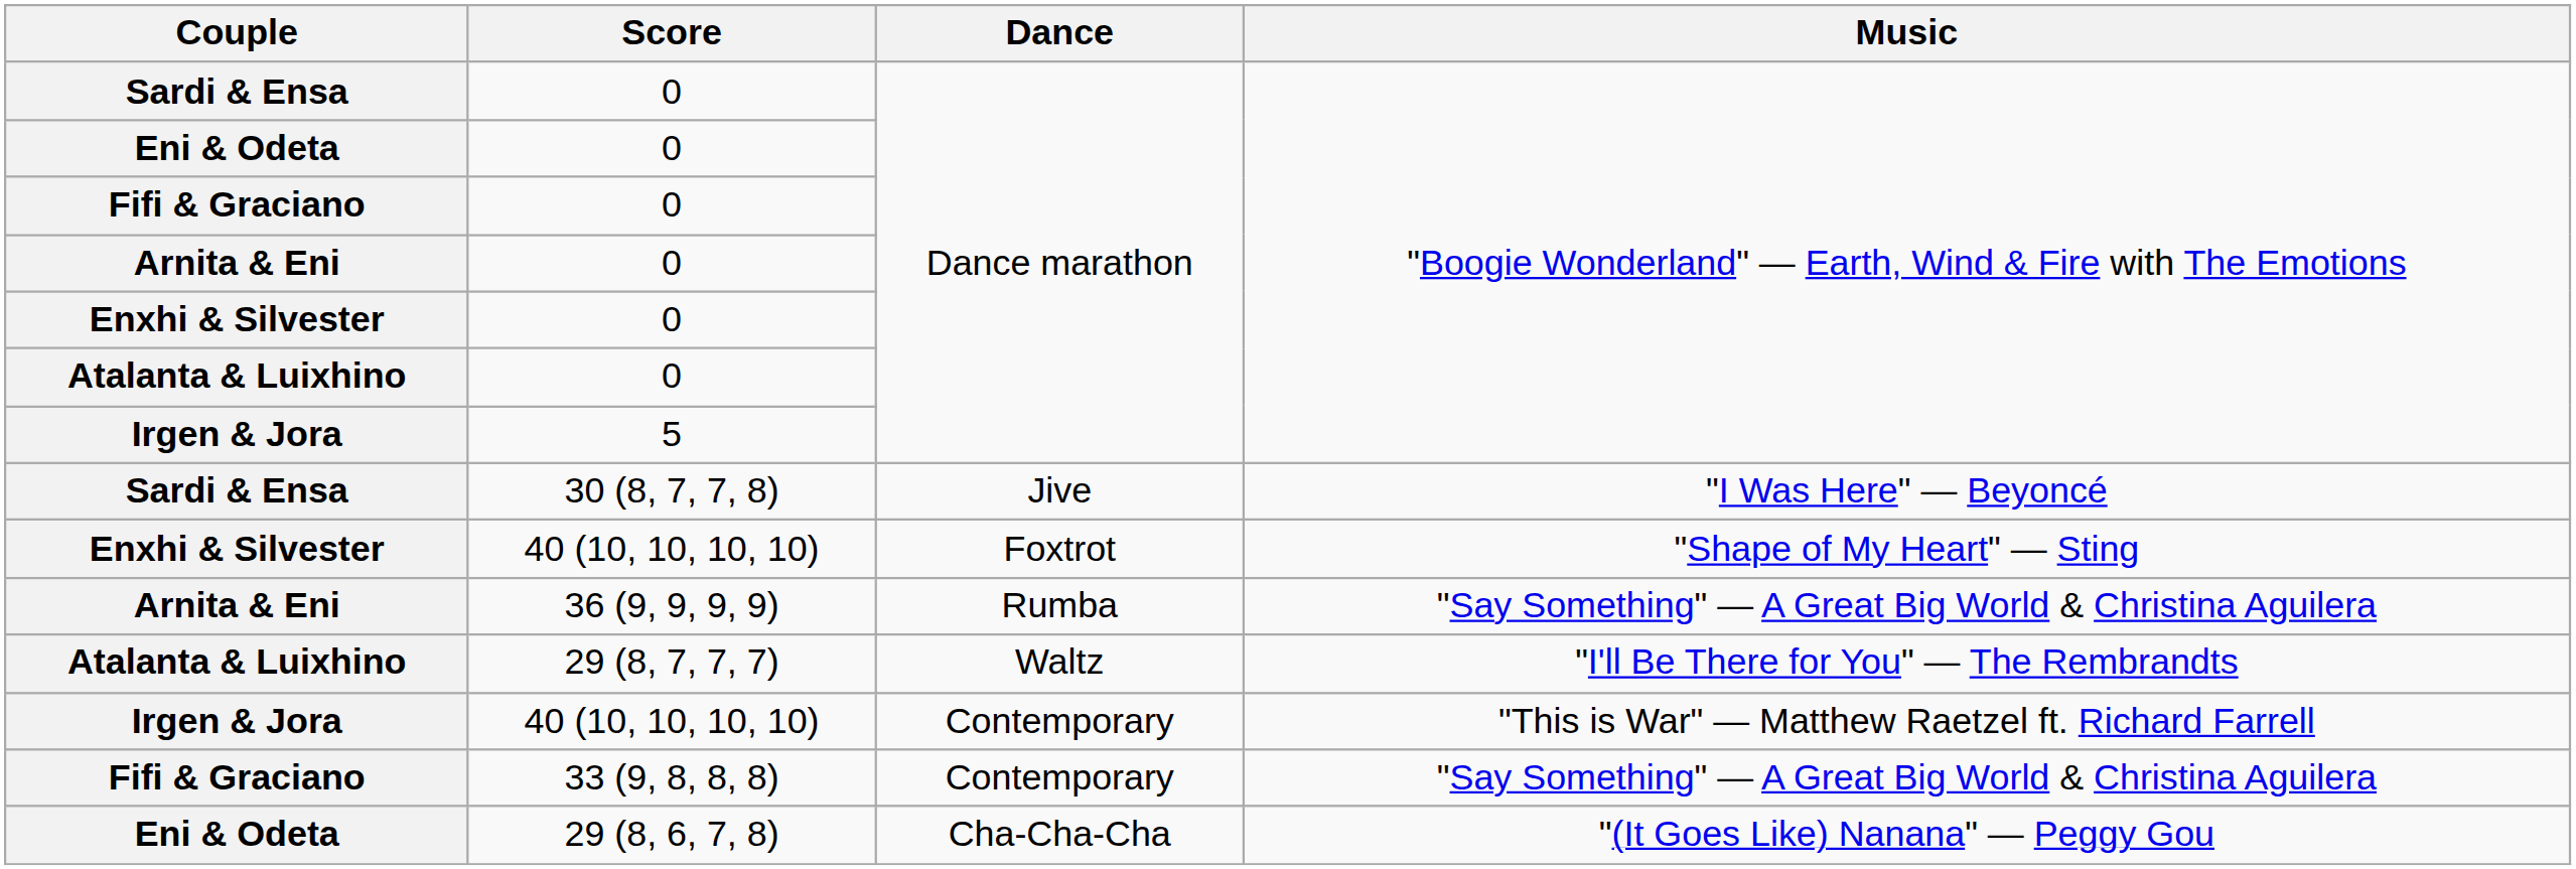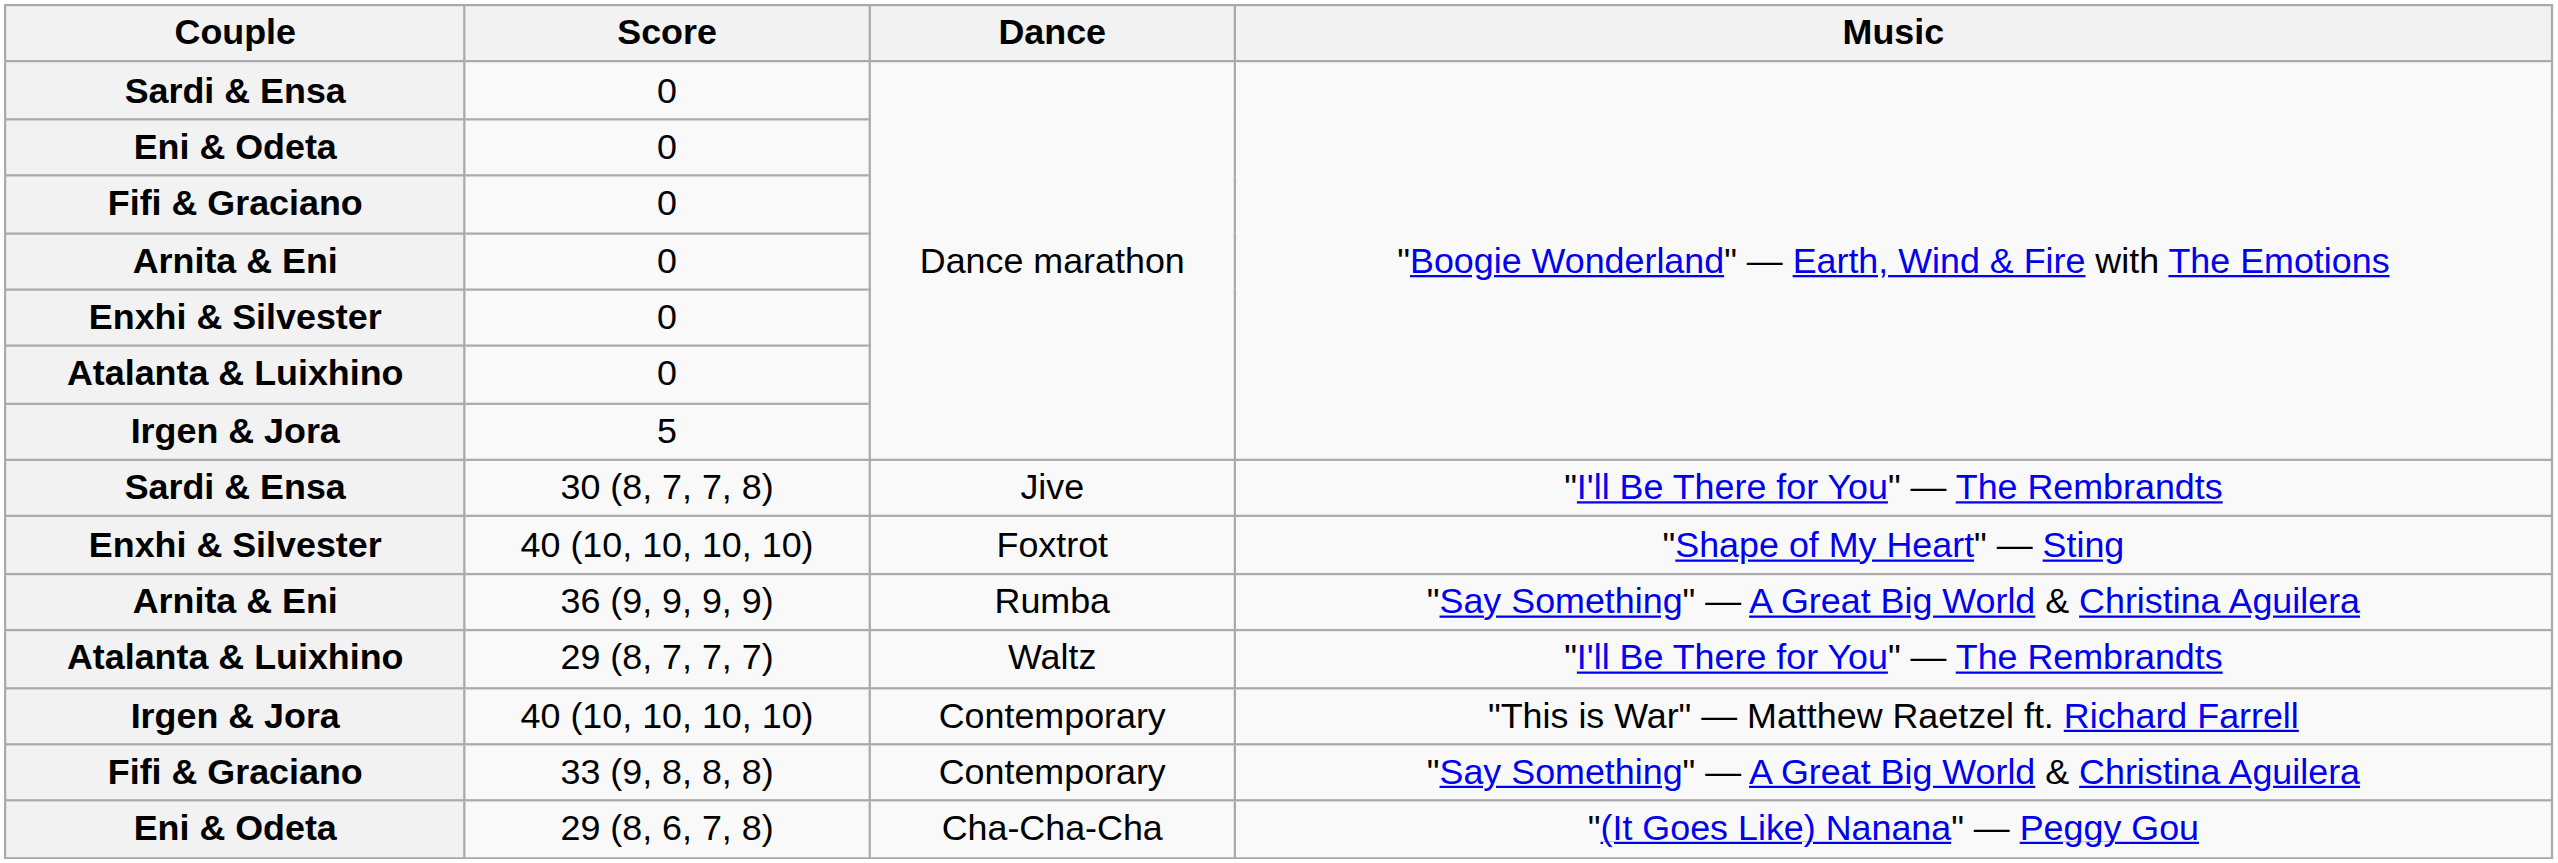30 (8, 7, 7, 8) | Music: "I Was Here" — Beyoncé -> "I'll Be There for You" — The Rembrandts
